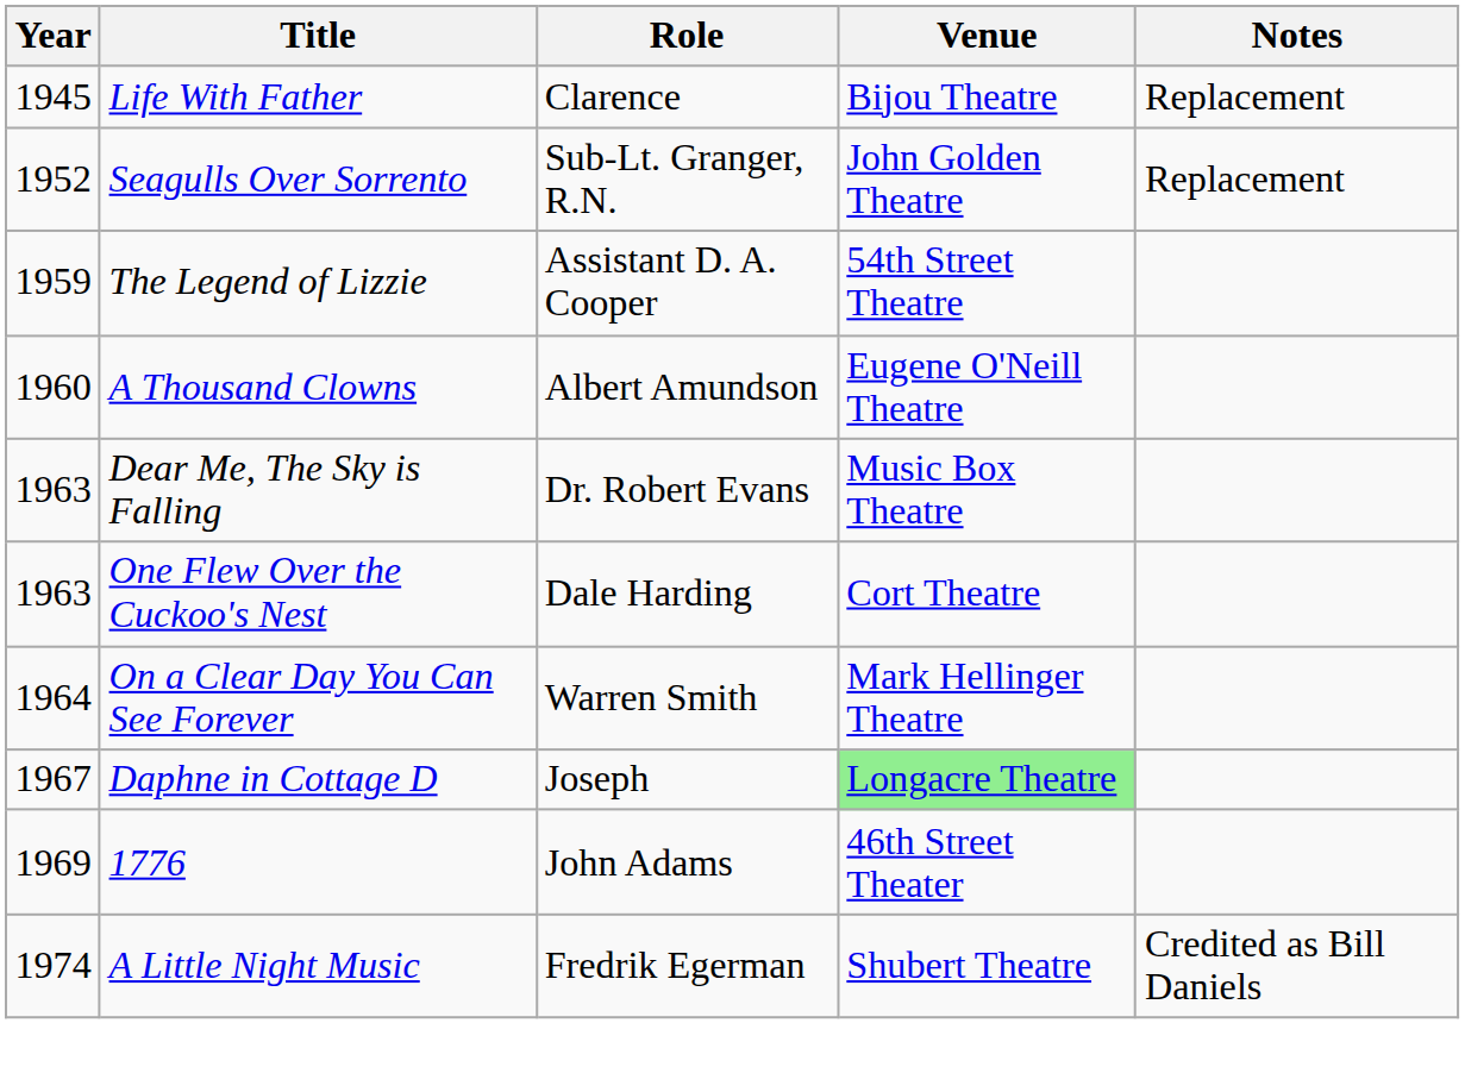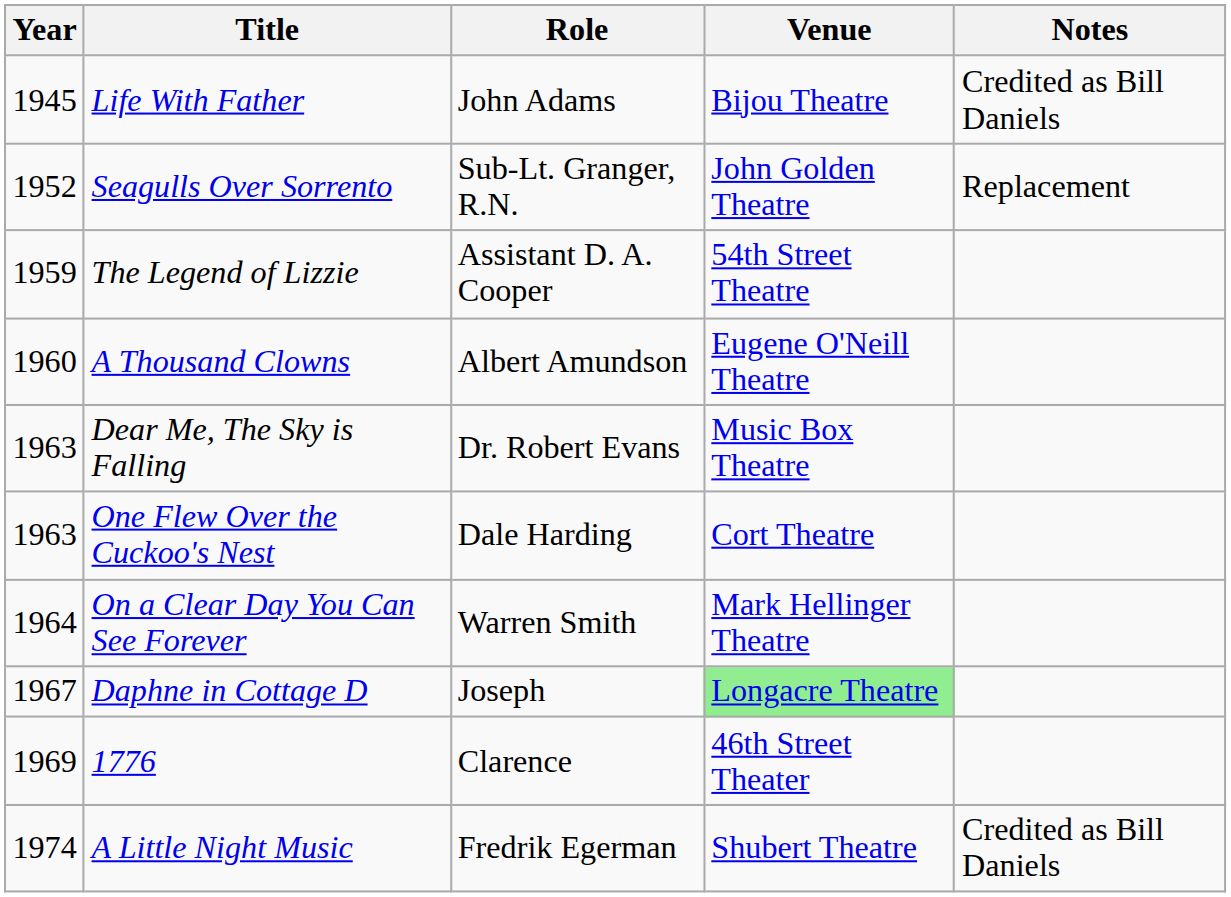Life With Father | Role: Clarence -> John Adams
Life With Father | Notes: Replacement -> Credited as Bill Daniels
1776 | Role: John Adams -> Clarence
